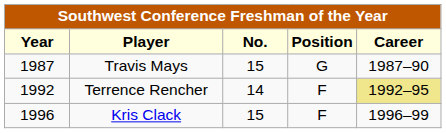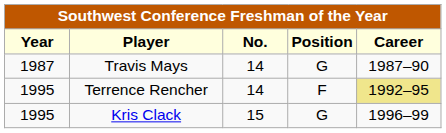Travis Mays | No.: 15 -> 14
Terrence Rencher | Year: 1992 -> 1995
Kris Clack | Year: 1996 -> 1995
Kris Clack | Position: F -> G
